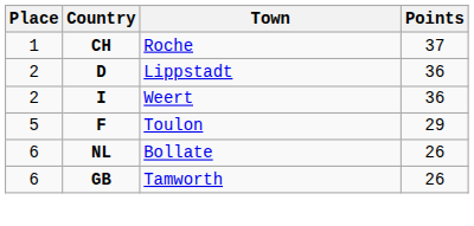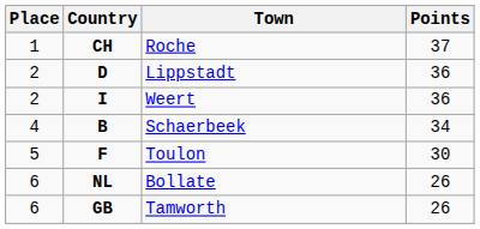+ row: 4 | B | Schaerbeek | 34
Toulon | Points: 29 -> 30
